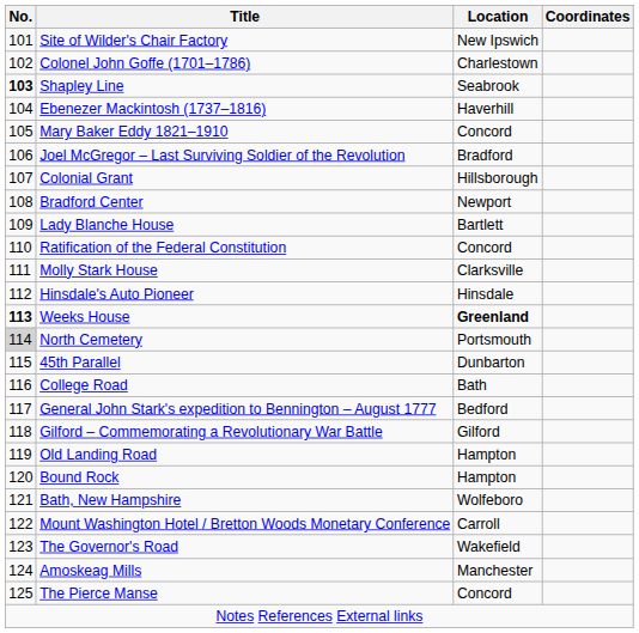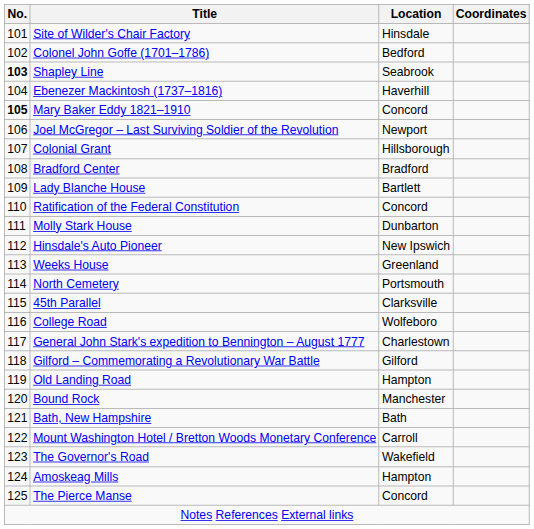Site of Wilder's Chair Factory | Location: New Ipswich -> Hinsdale
Colonel John Goffe (1701–1786) | Location: Charlestown -> Bedford
Mary Baker Eddy 1821–1910 | No.: normal -> bold
Joel McGregor – Last Surviving Soldier of the Revolution | Location: Bradford -> Newport
Bradford Center | Location: Newport -> Bradford
Molly Stark House | Location: Clarksville -> Dunbarton
Hinsdale's Auto Pioneer | Location: Hinsdale -> New Ipswich
Weeks House | No.: bold -> normal
Weeks House | Location: bold -> normal
North Cemetery | No.: lightgrey background -> no background
45th Parallel | Location: Dunbarton -> Clarksville
College Road | Location: Bath -> Wolfeboro
General John Stark's expedition to Bennington – August 1777 | Location: Bedford -> Charlestown
Bound Rock | Location: Hampton -> Manchester
Bath, New Hampshire | Location: Wolfeboro -> Bath
Amoskeag Mills | Location: Manchester -> Hampton
